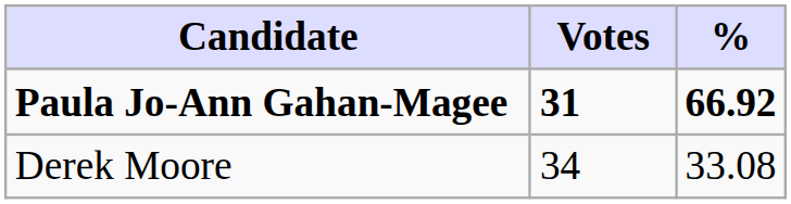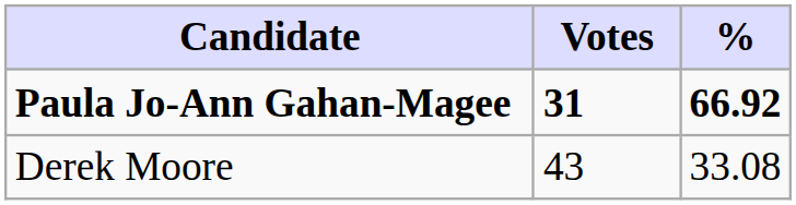Derek Moore | Votes: 34 -> 43
